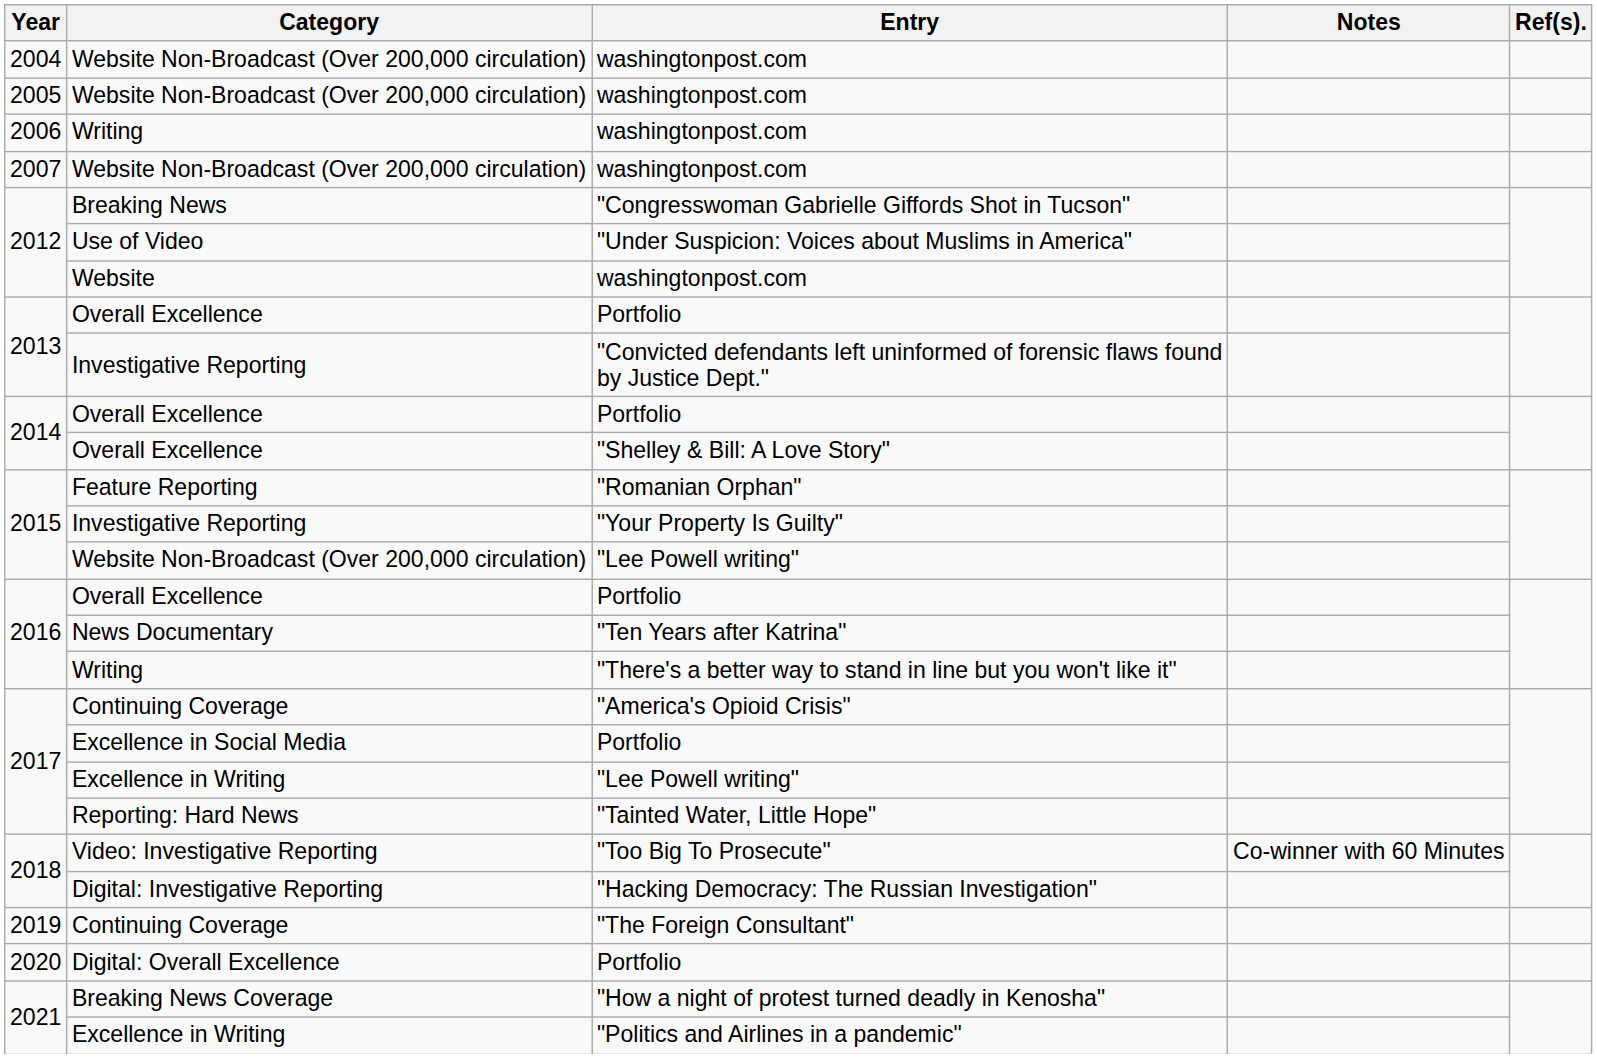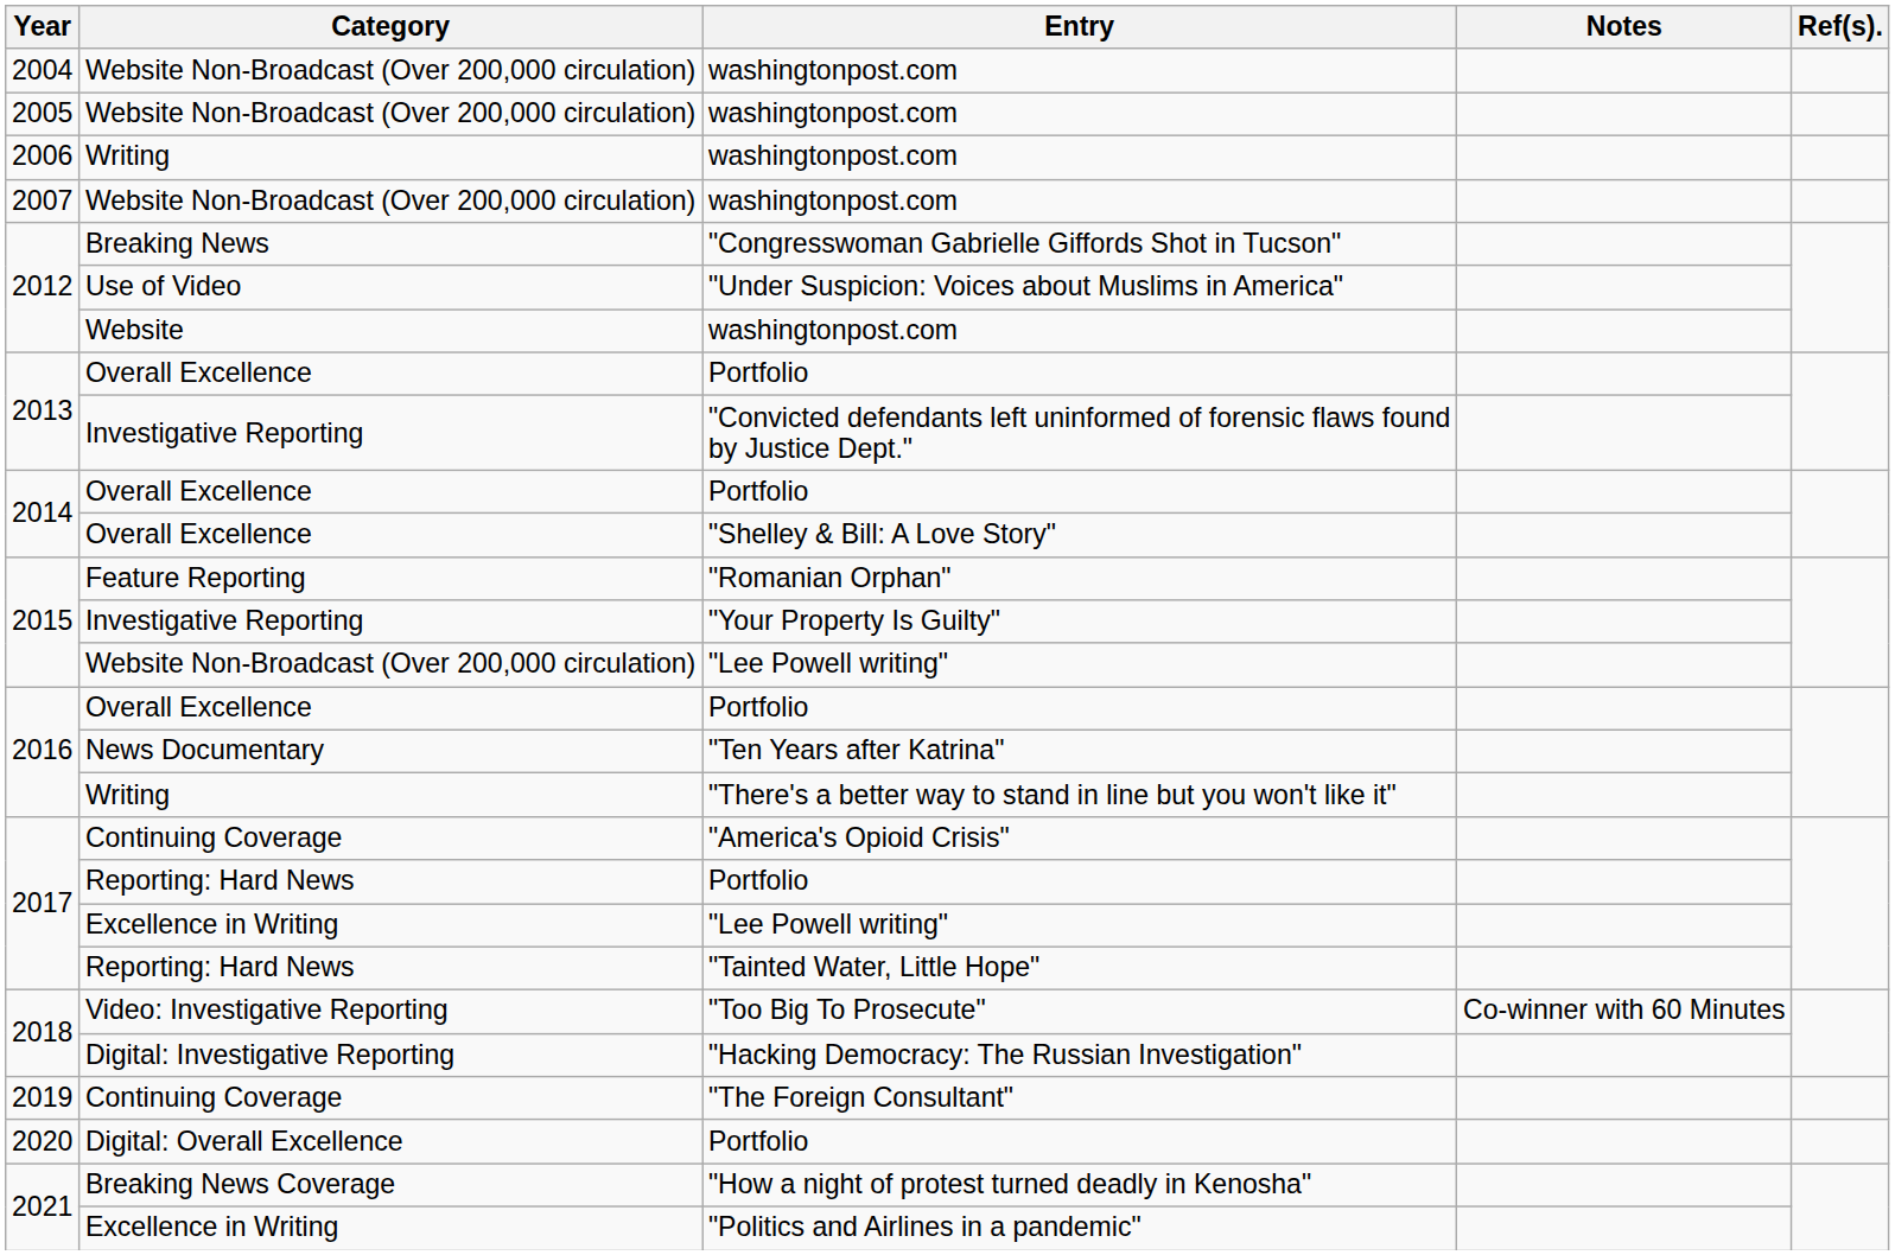2017 / Portfolio | Category: Excellence in Social Media -> Reporting: Hard News
